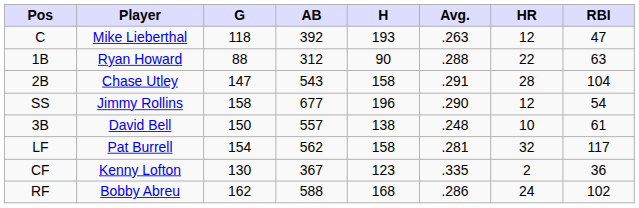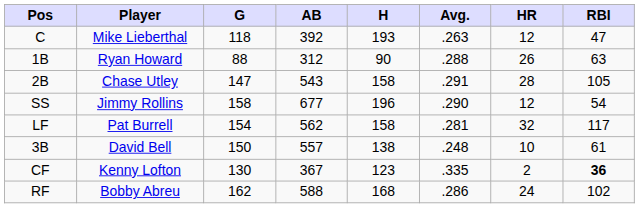1B | HR: 22 -> 26
2B | RBI: 104 -> 105
rows swapped: 3B <-> LF
CF | RBI: normal -> bold
